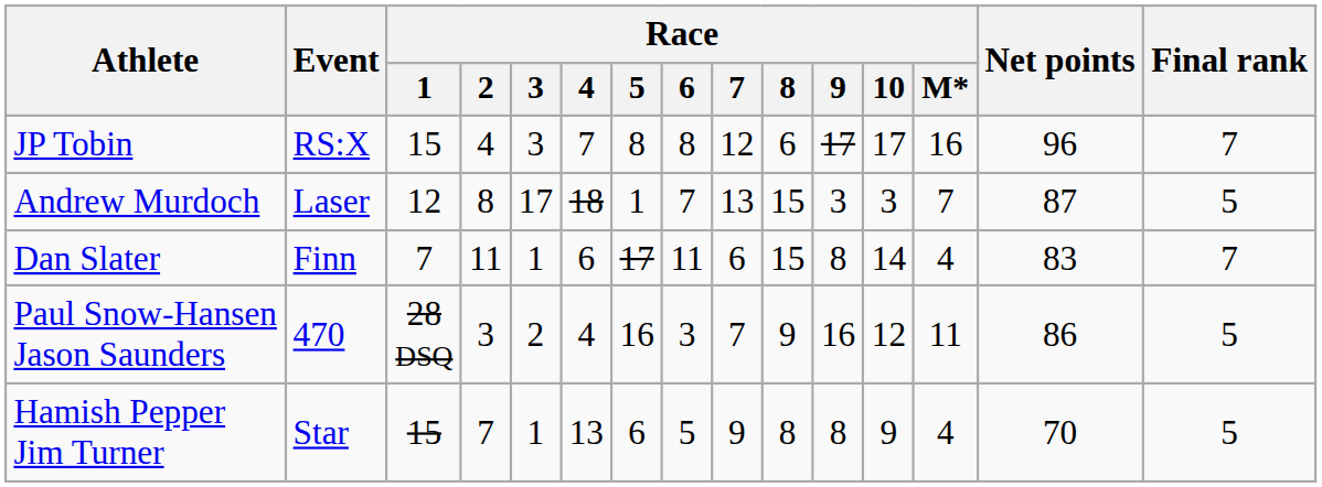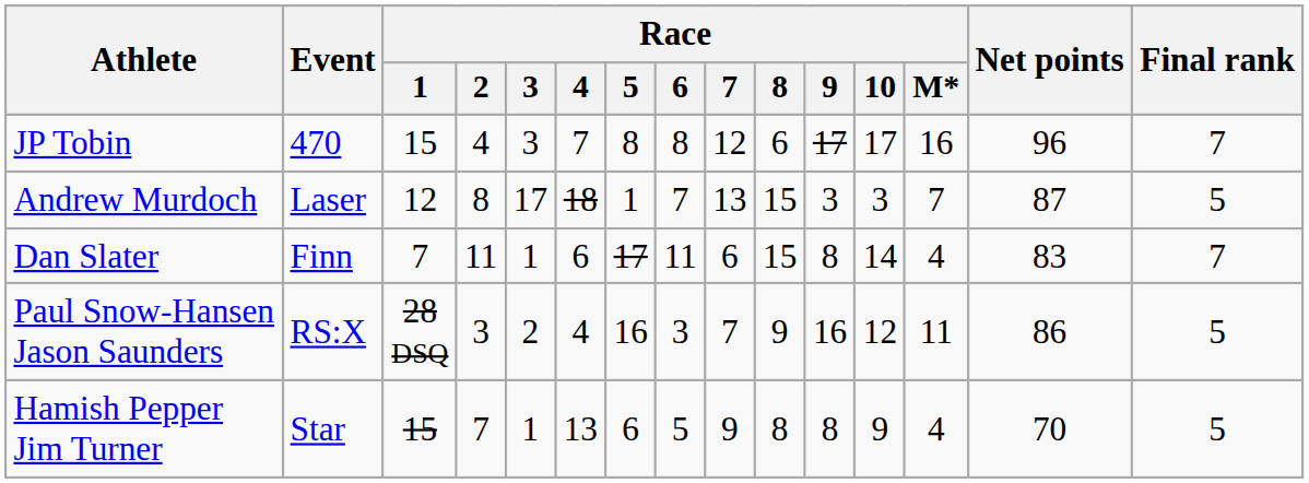JP Tobin | Event: RS:X -> 470
Paul Snow-Hansen Jason Saunders | Event: 470 -> RS:X
